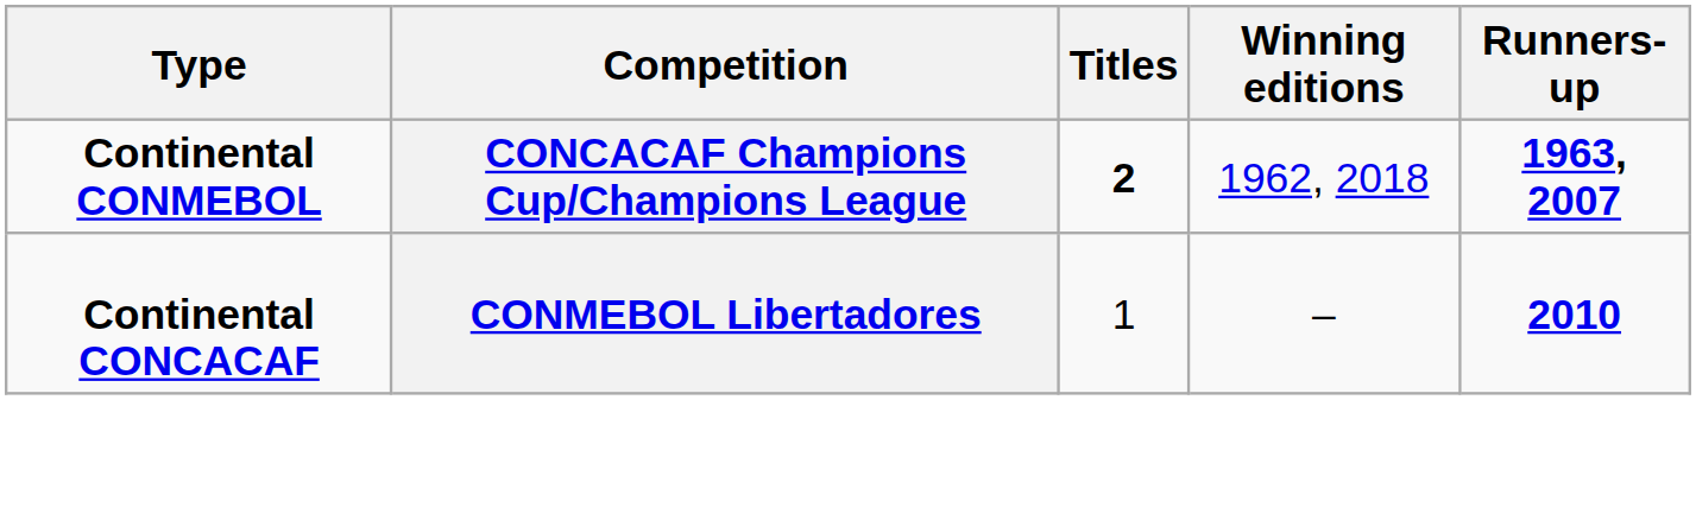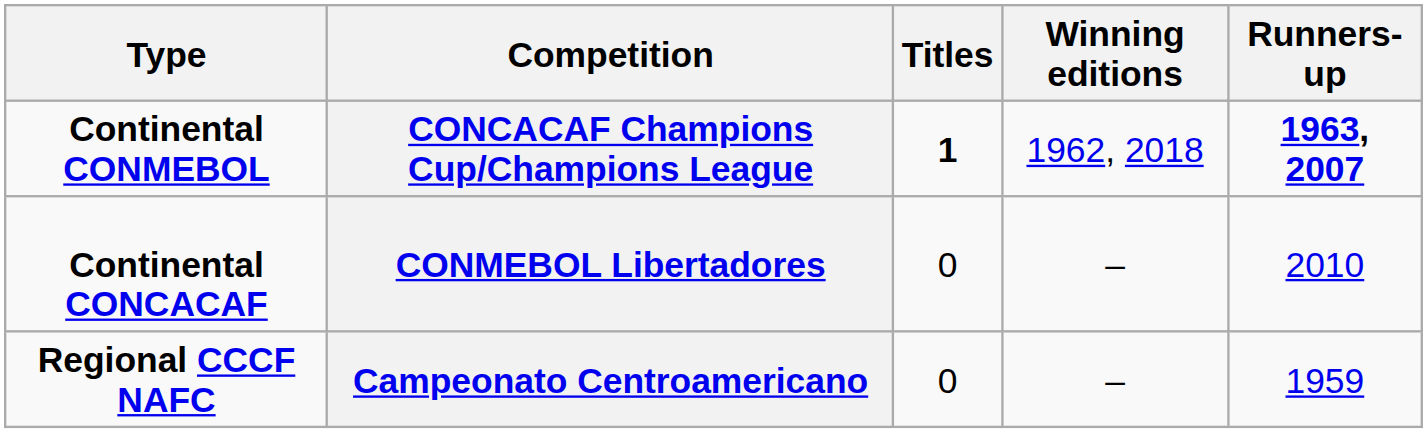CONCACAF Champions Cup/Champions League | Titles: 2 -> 1
CONMEBOL Libertadores | Titles: 1 -> 0
CONMEBOL Libertadores | Runners-up: bold -> normal
+ row: Regional CCCF NAFC | Campeonato Centroamericano | 0 | – | 1959
